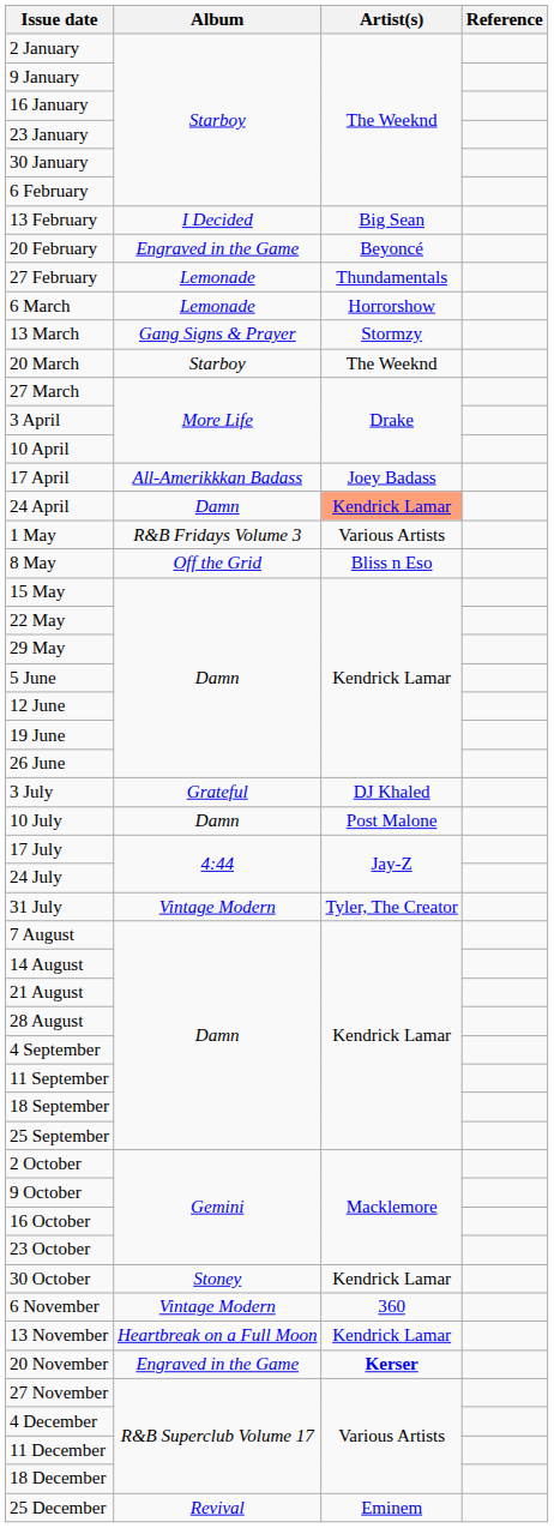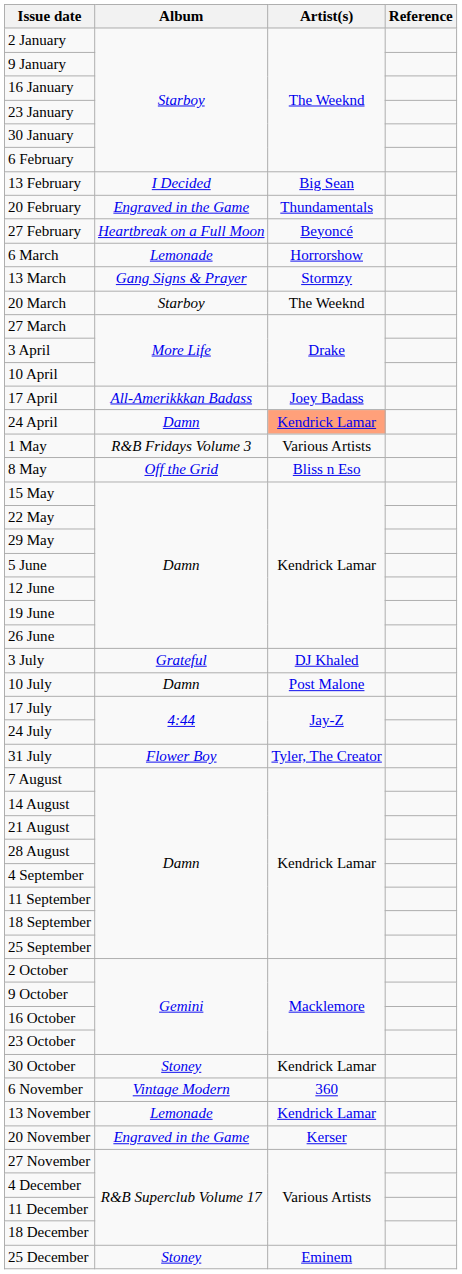20 February | Artist(s): Beyoncé -> Thundamentals
27 February | Album: Lemonade -> Heartbreak on a Full Moon
27 February | Artist(s): Thundamentals -> Beyoncé
31 July | Album: Vintage Modern -> Flower Boy
13 November | Album: Heartbreak on a Full Moon -> Lemonade
20 November | Artist(s): bold -> normal
25 December | Album: Revival -> Stoney
